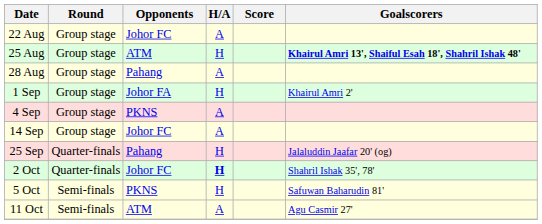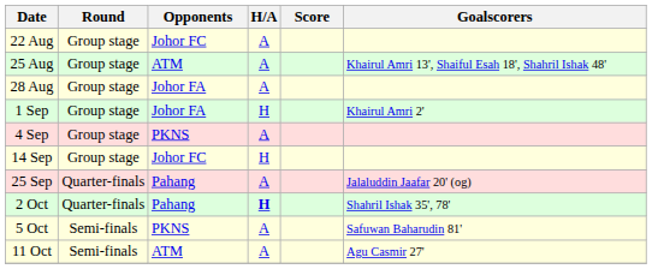25 Aug | H/A: H -> A
25 Aug | Goalscorers: bold -> normal
28 Aug | Opponents: Pahang -> Johor FA
14 Sep | H/A: A -> H
25 Sep | H/A: H -> A
2 Oct | Opponents: Johor FC -> Pahang
5 Oct | H/A: H -> A
